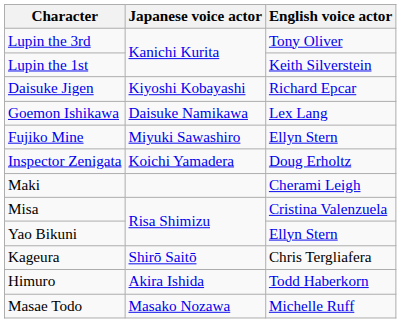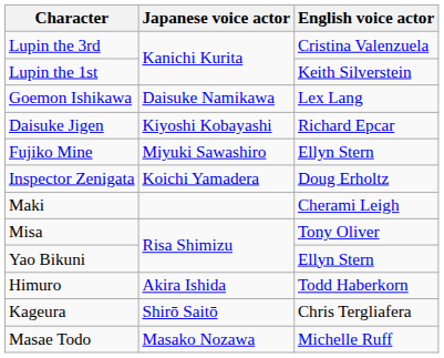Lupin the 3rd | English voice actor: Tony Oliver -> Cristina Valenzuela
rows swapped: Daisuke Jigen <-> Goemon Ishikawa
Misa | English voice actor: Cristina Valenzuela -> Tony Oliver
rows swapped: Himuro <-> Kageura
